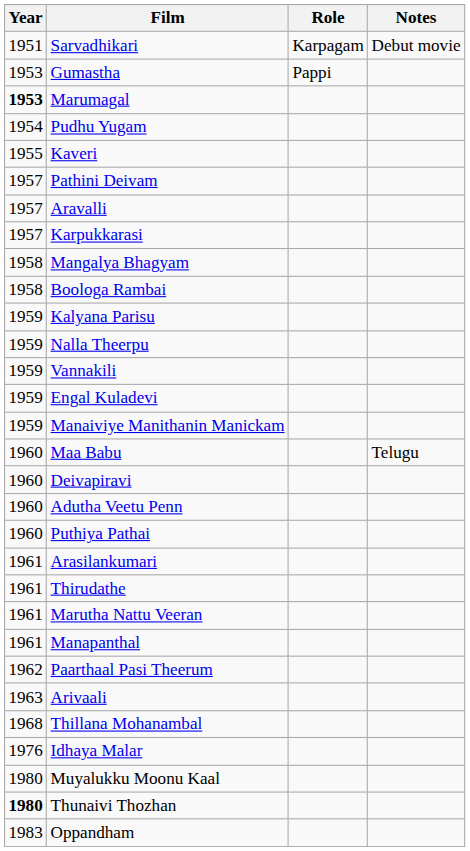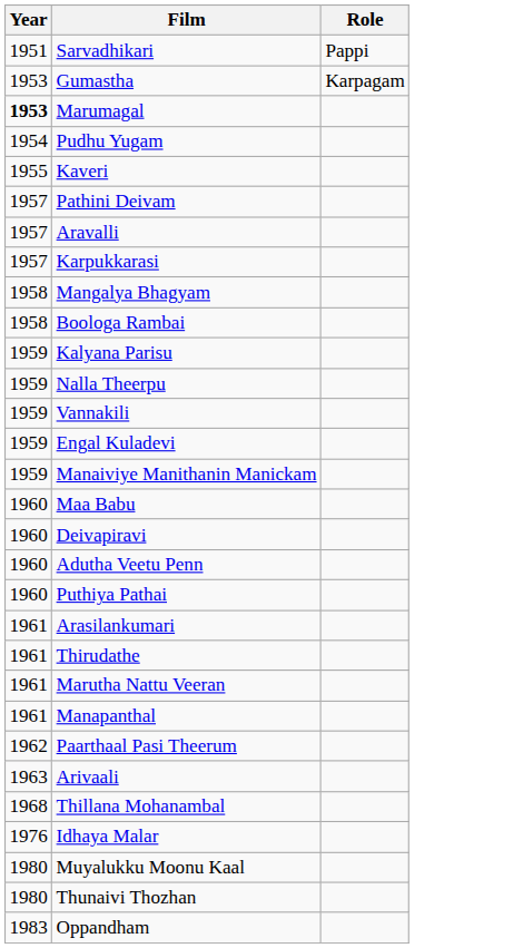- column: Notes | Debut movie | Telugu
Sarvadhikari | Role: Karpagam -> Pappi
Gumastha | Role: Pappi -> Karpagam
Thunaivi Thozhan | Year: bold -> normal
